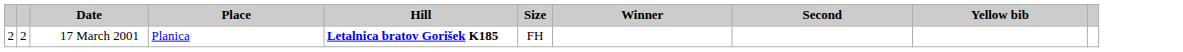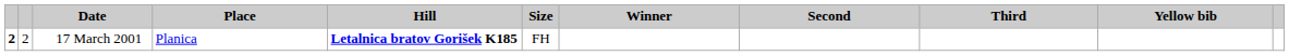+ column: Third
17 March 2001 | column 1: normal -> bold
